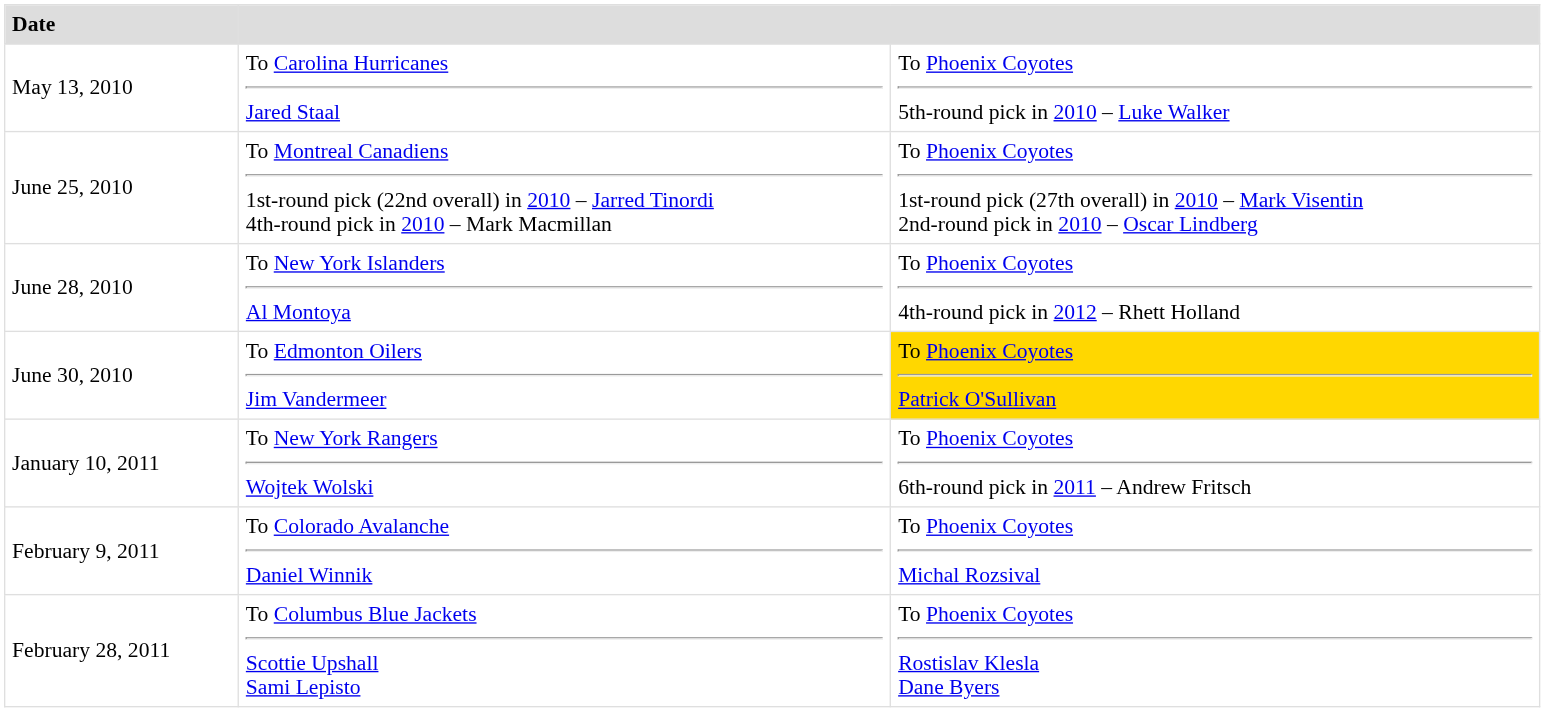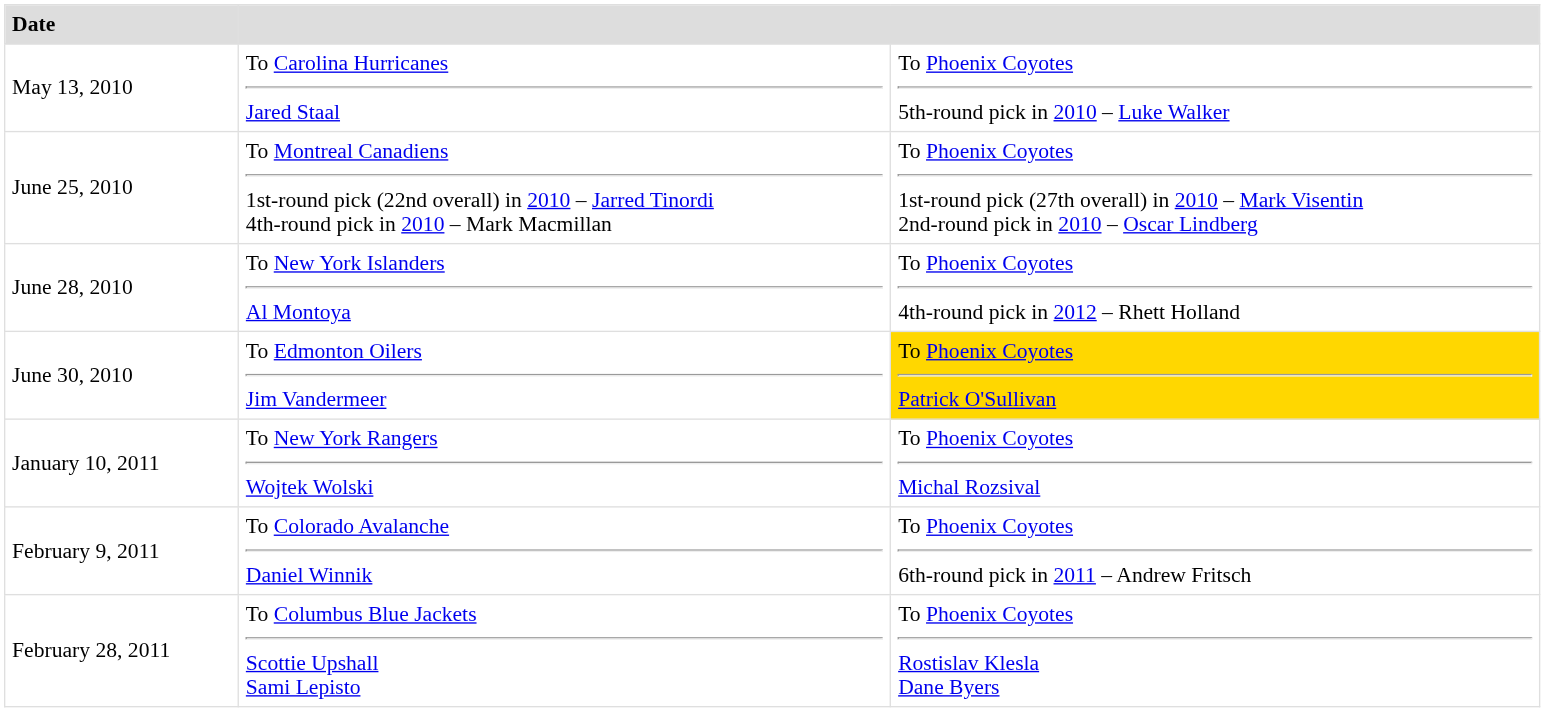January 10, 2011 | column 3: To Phoenix Coyotes 6th-round pick in 2011 – Andrew Fritsch -> To Phoenix Coyotes Michal Rozsival
February 9, 2011 | column 3: To Phoenix Coyotes Michal Rozsival -> To Phoenix Coyotes 6th-round pick in 2011 – Andrew Fritsch
